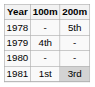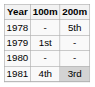1979 | 100m: 4th -> 1st
1981 | 100m: 1st -> 4th
